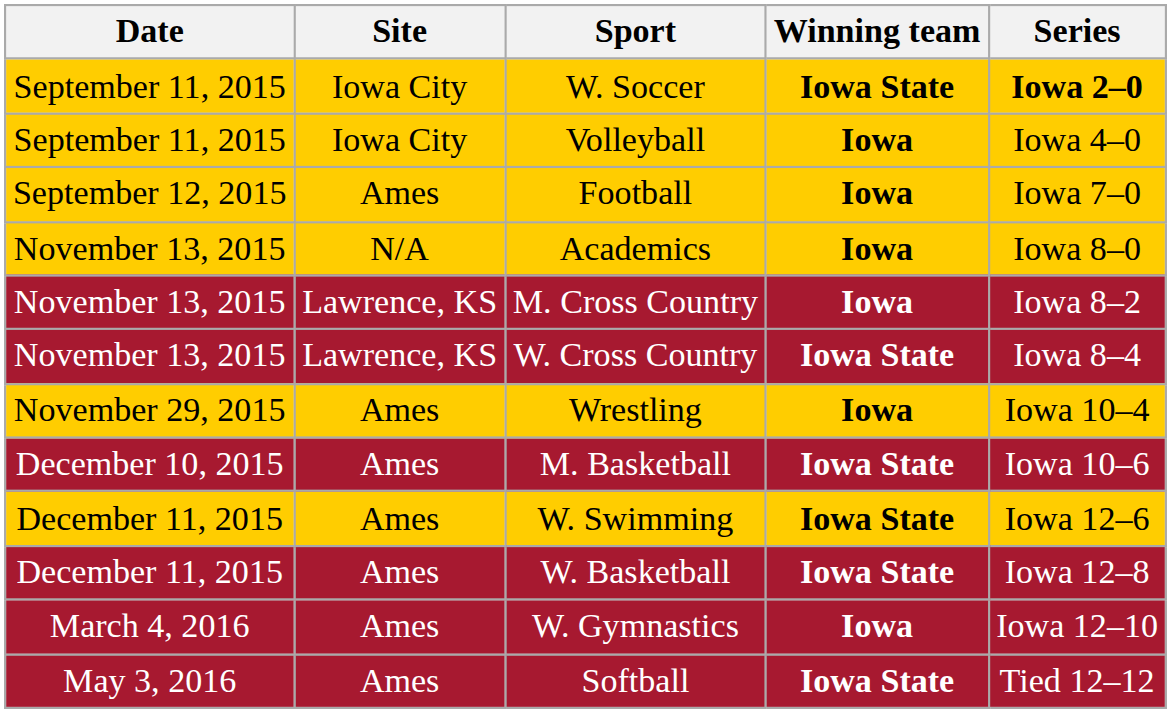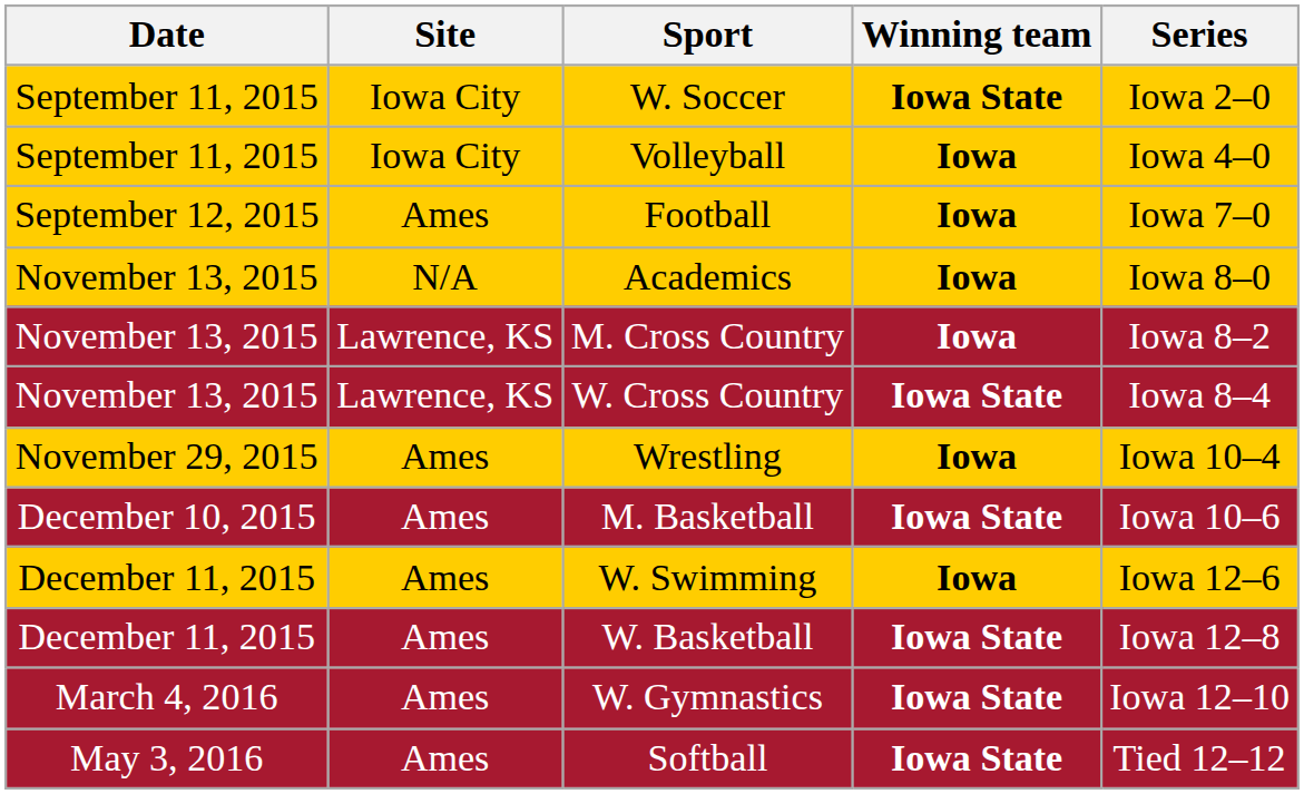W. Soccer | Series: bold -> normal
W. Swimming | Winning team: Iowa State -> Iowa
W. Gymnastics | Winning team: Iowa -> Iowa State
